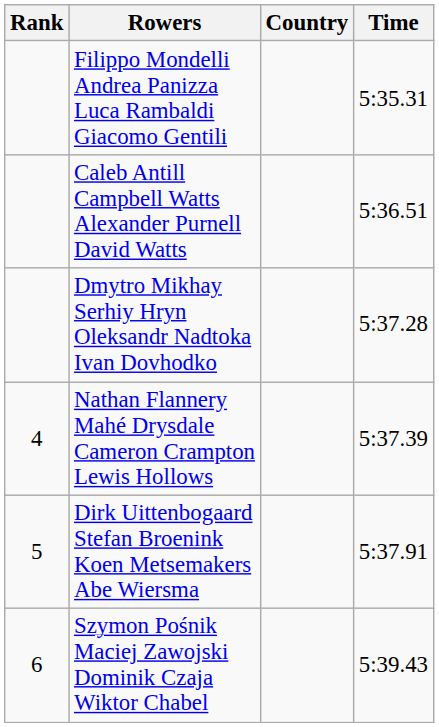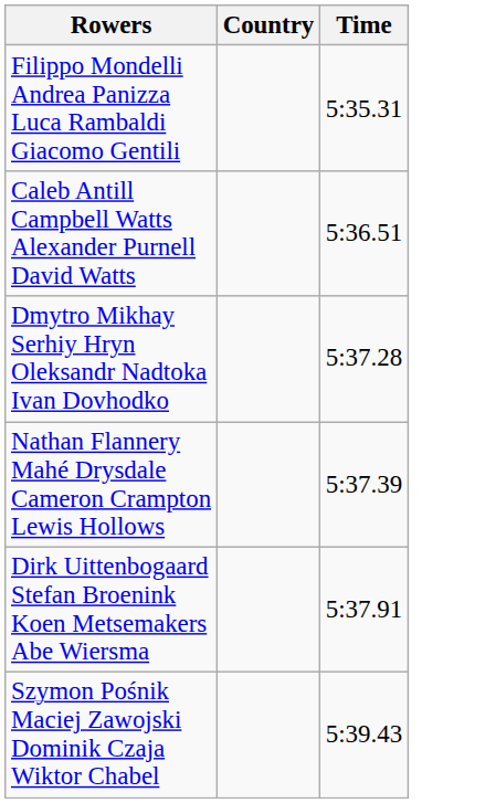- column: Rank | 4 | 5 | 6
